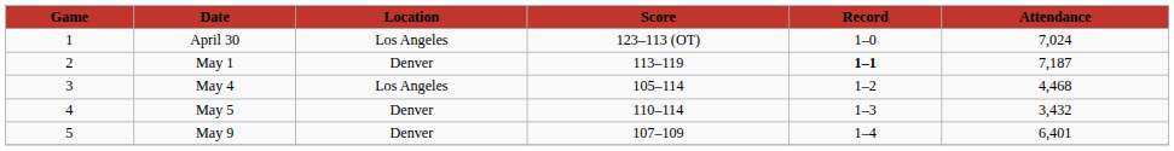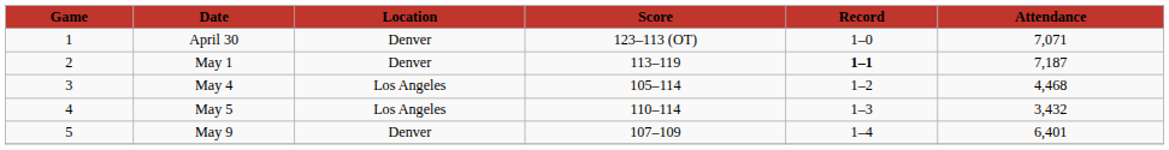April 30 | Location: Los Angeles -> Denver
April 30 | Attendance: 7,024 -> 7,071
May 5 | Location: Denver -> Los Angeles
